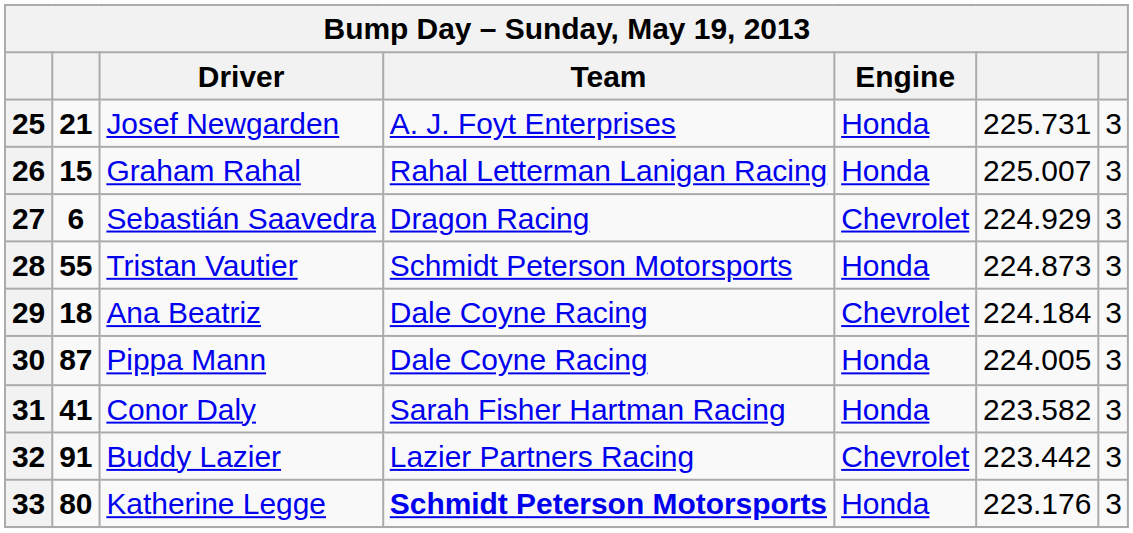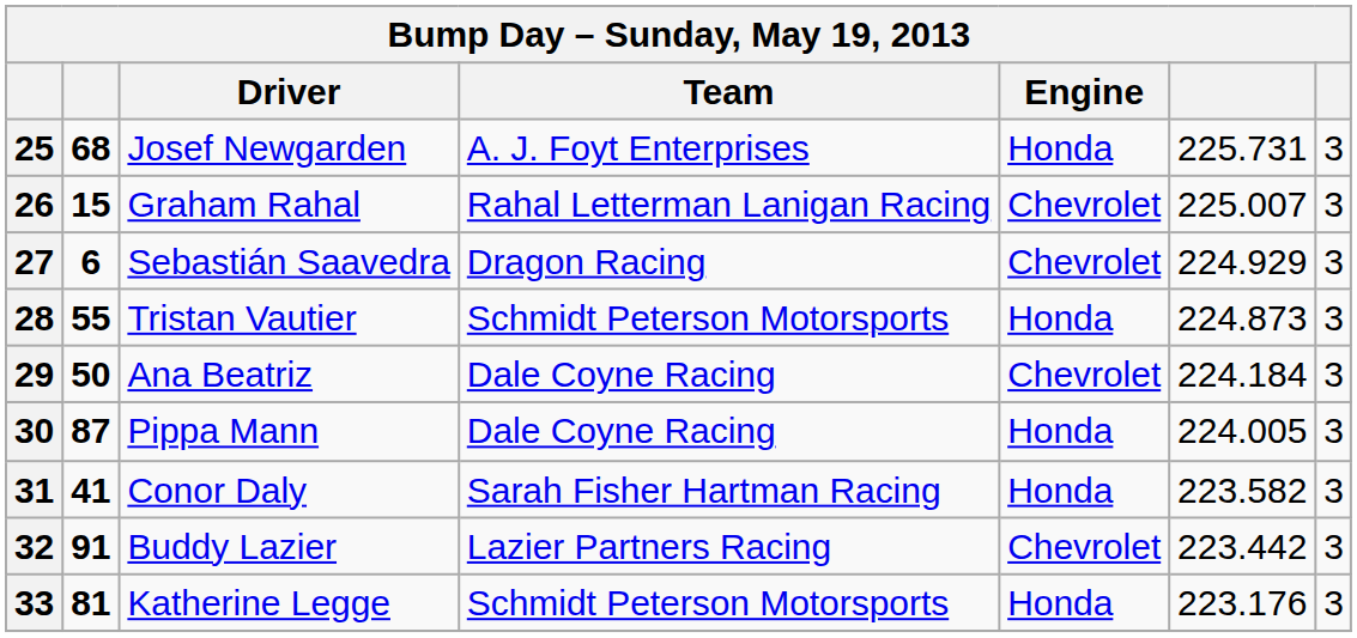25 | column 2: 21 -> 68
26 | Engine: Honda -> Chevrolet
29 | column 2: 18 -> 50
33 | column 2: 80 -> 81
33 | Team: bold -> normal
